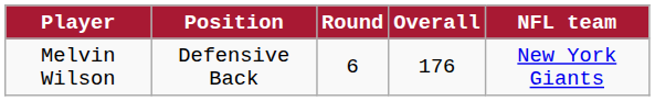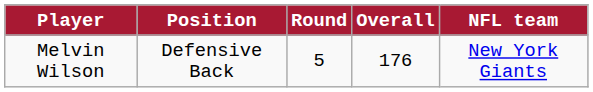Melvin Wilson | Round: 6 -> 5
